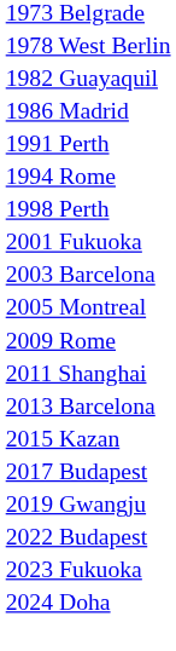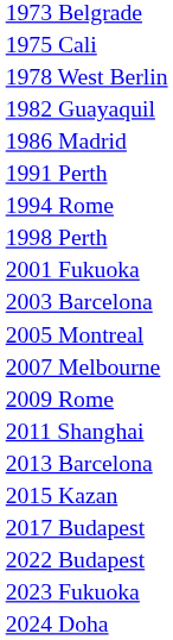+ row: 1975 Cali
+ row: 2007 Melbourne
- row: 2019 Gwangju
